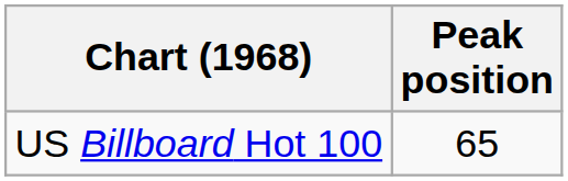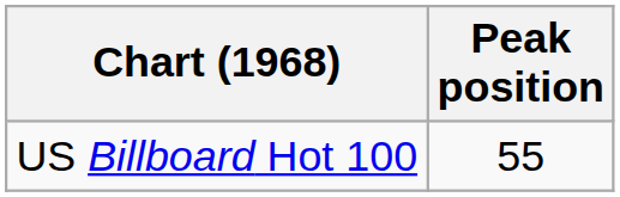US Billboard Hot 100 | Peak position: 65 -> 55
